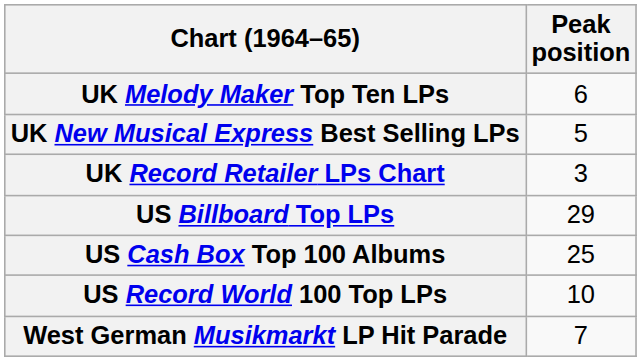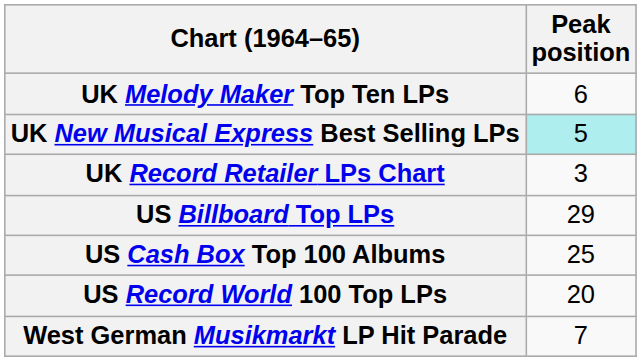UK New Musical Express Best Selling LPs | Peak position: no background -> paleturquoise background
US Record World 100 Top LPs | Peak position: 10 -> 20
